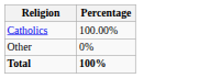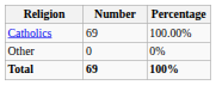+ column: Number | 69 | 0 | 69
